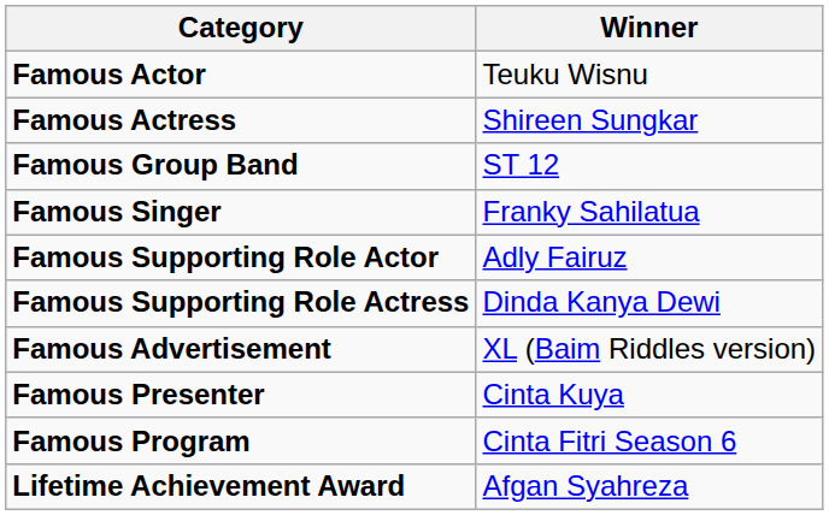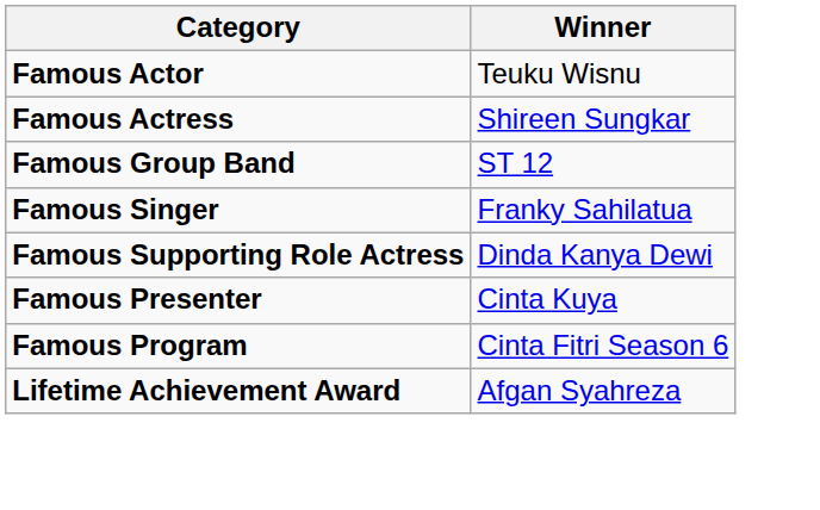- row: Famous Supporting Role Actor | Adly Fairuz
- row: Famous Advertisement | XL (Baim Riddles version)
